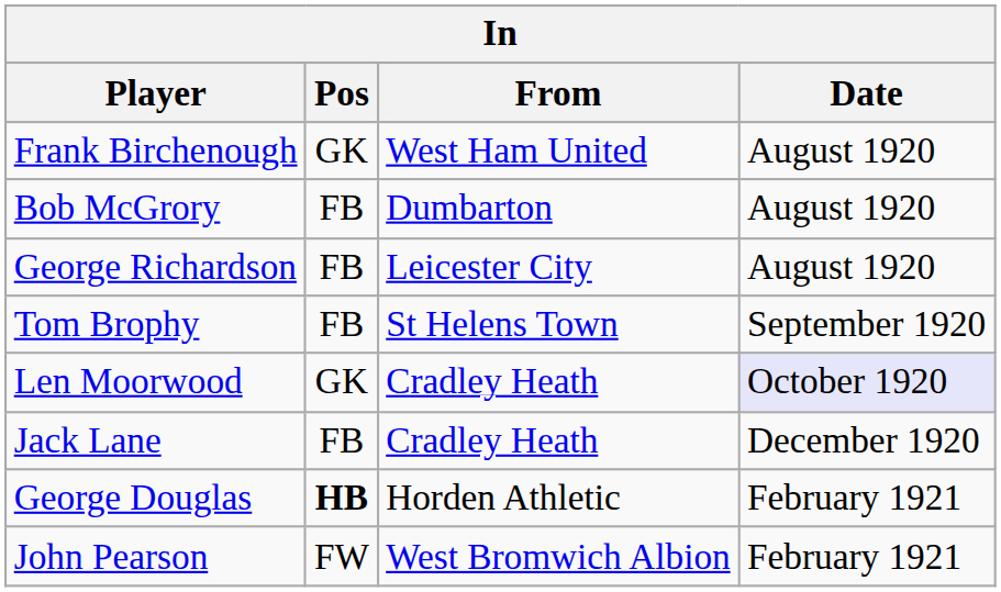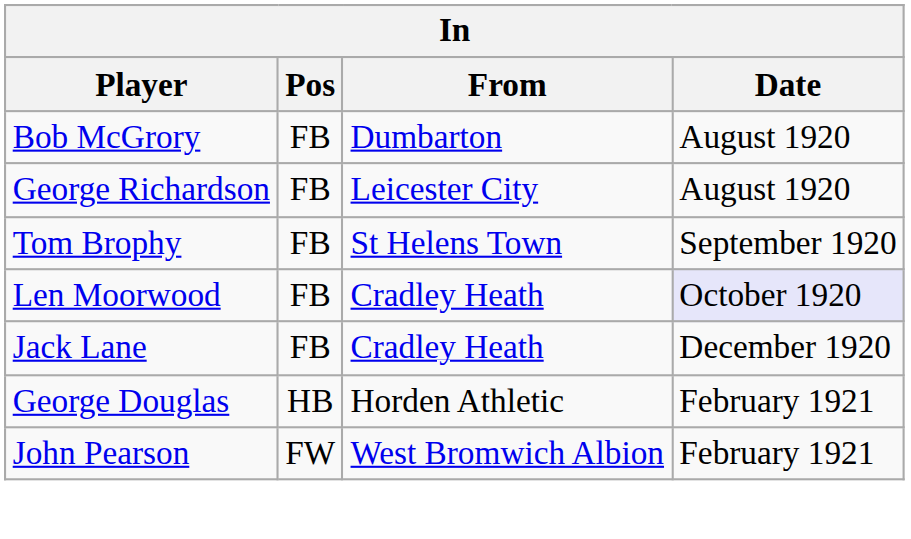- row: Frank Birchenough | GK | West Ham United | August 1920
Len Moorwood | Pos: GK -> FB
George Douglas | Pos: bold -> normal
